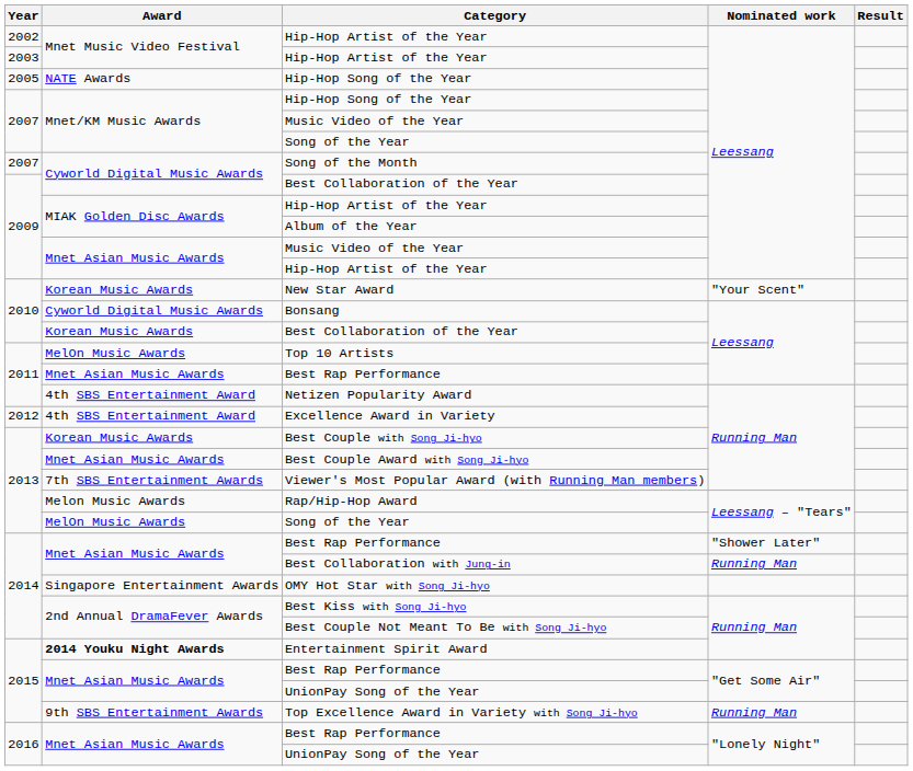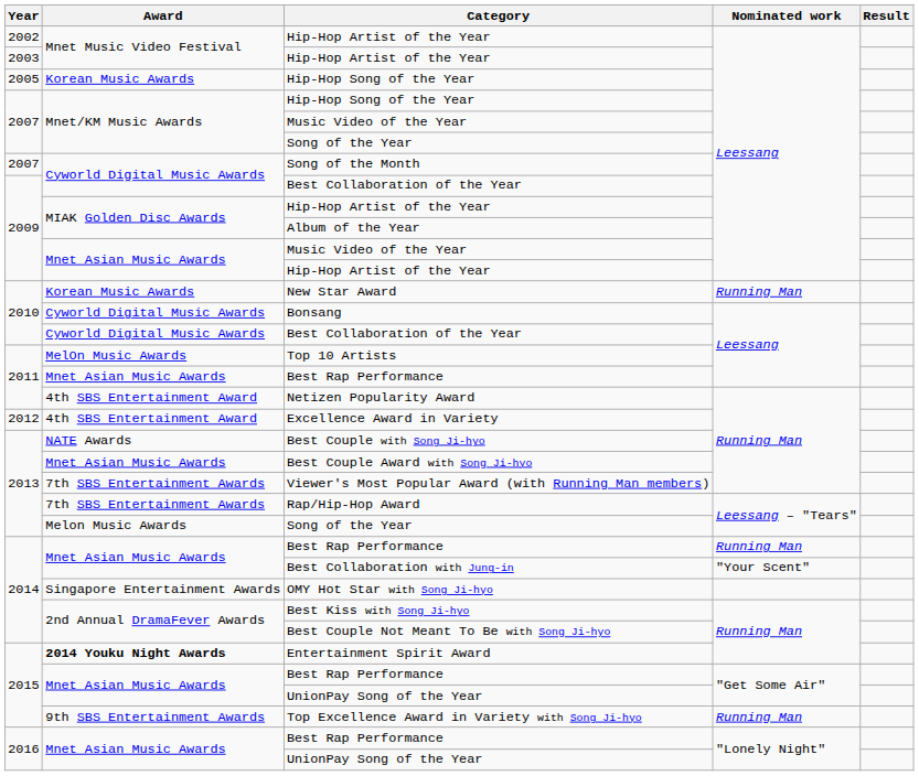2005 / Hip-Hop Song of the Year | Award: NATE Awards -> Korean Music Awards
New Star Award | Nominated work: "Your Scent" -> Running Man
2010 / Best Collaboration of the Year | Award: Korean Music Awards -> Cyworld Digital Music Awards
Best Couple with Song Ji-hyo | Award: Korean Music Awards -> NATE Awards
Rap/Hip-Hop Award | Award: Melon Music Awards -> 7th SBS Entertainment Awards
2013 / Song of the Year | Award: MelOn Music Awards -> Melon Music Awards
2014 / Best Rap Performance | Nominated work: "Shower Later" -> Running Man
Best Collaboration with Jung-in | Nominated work: Running Man -> "Your Scent"
